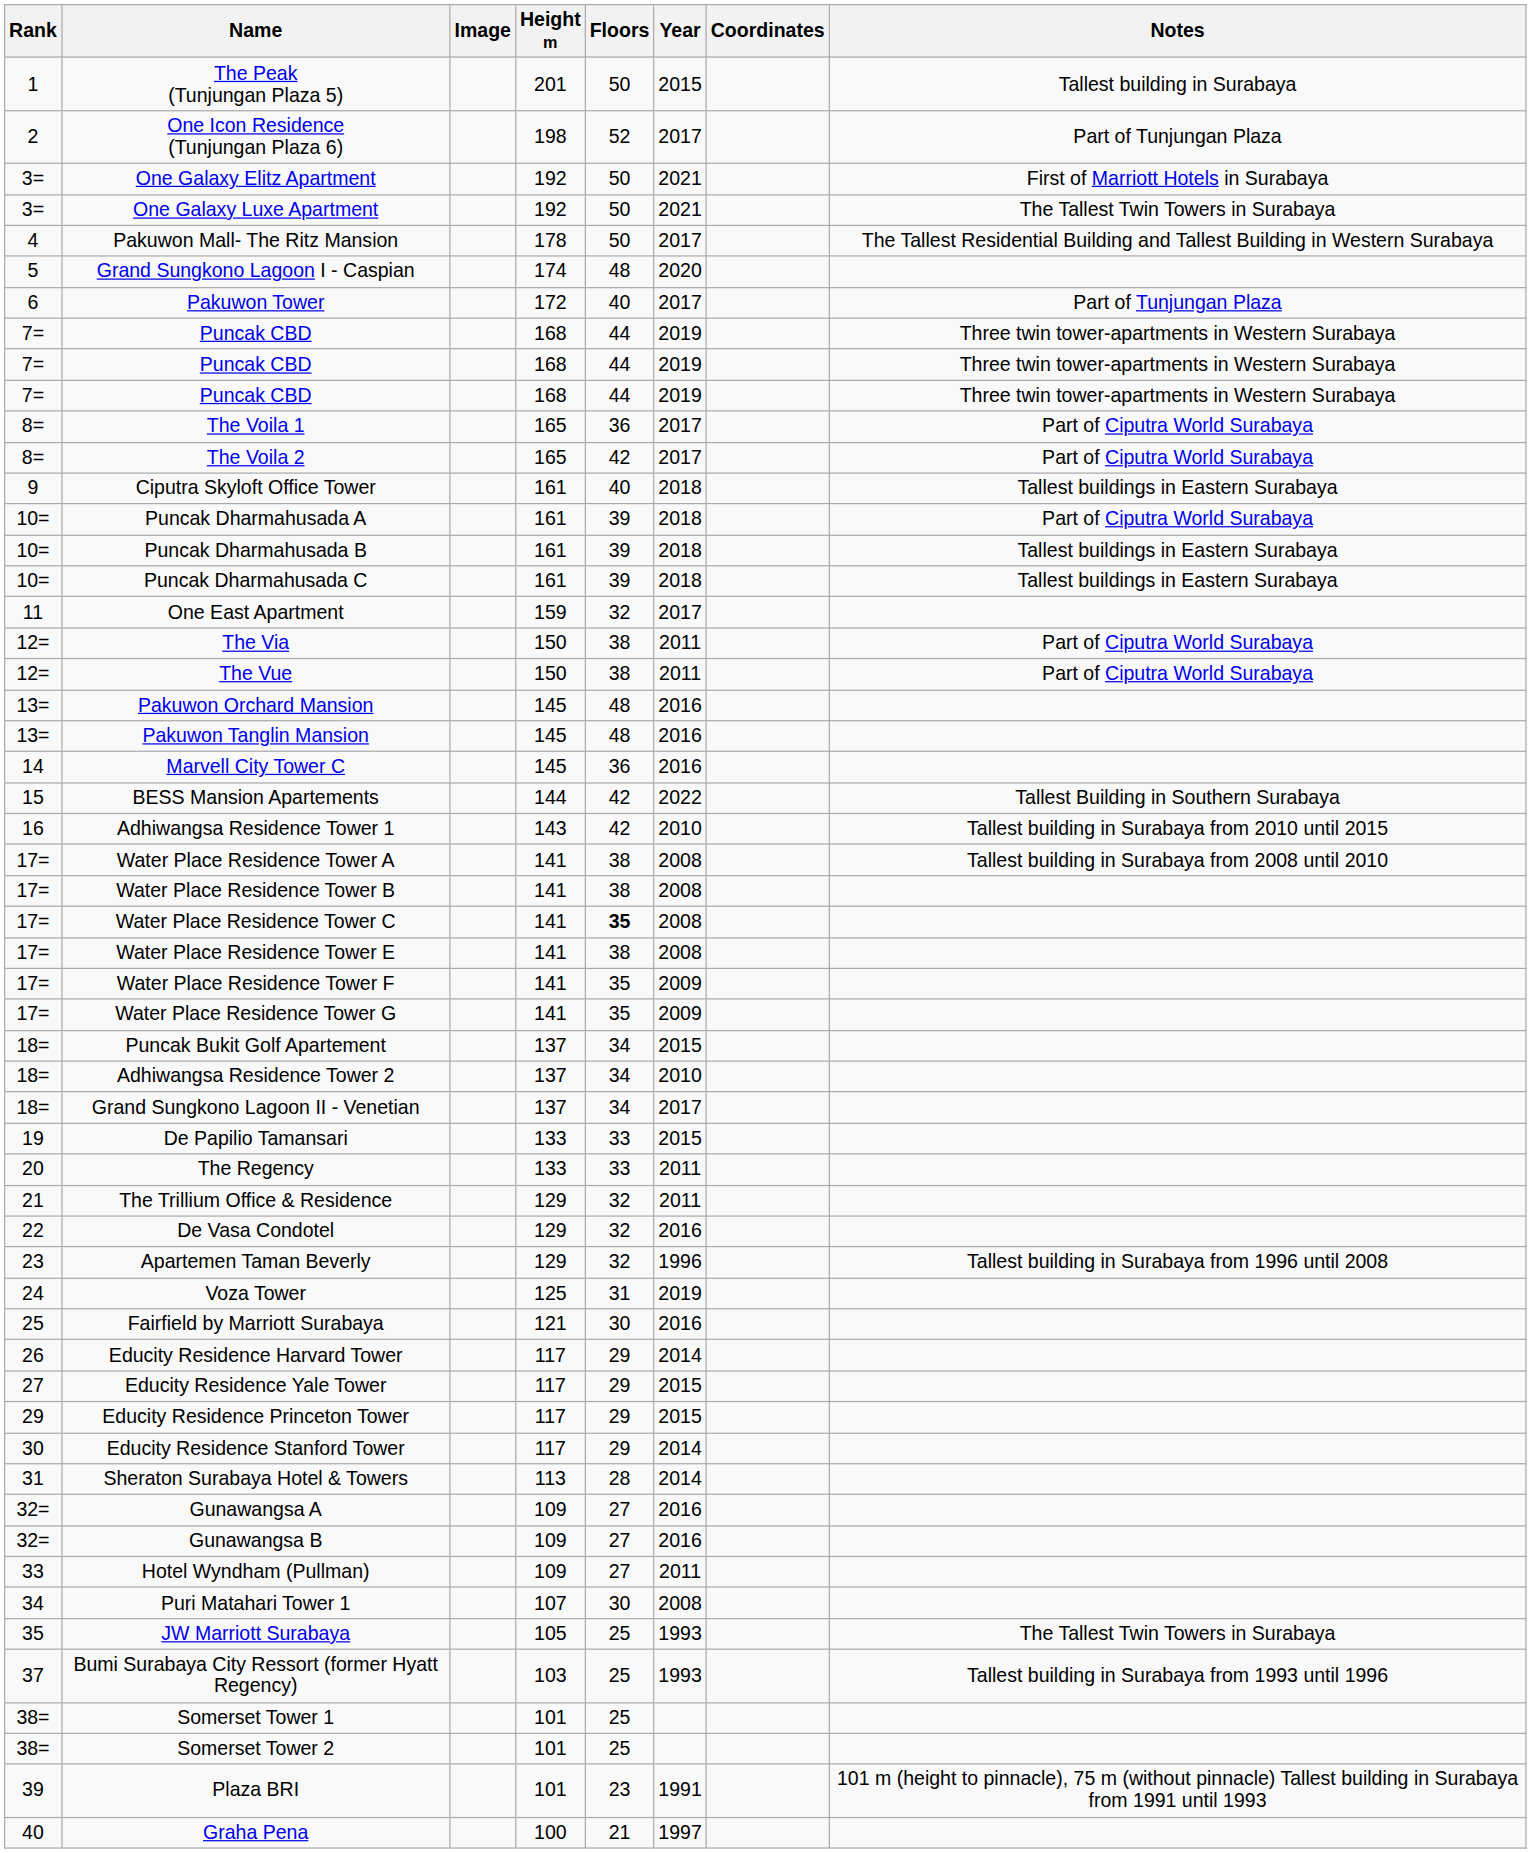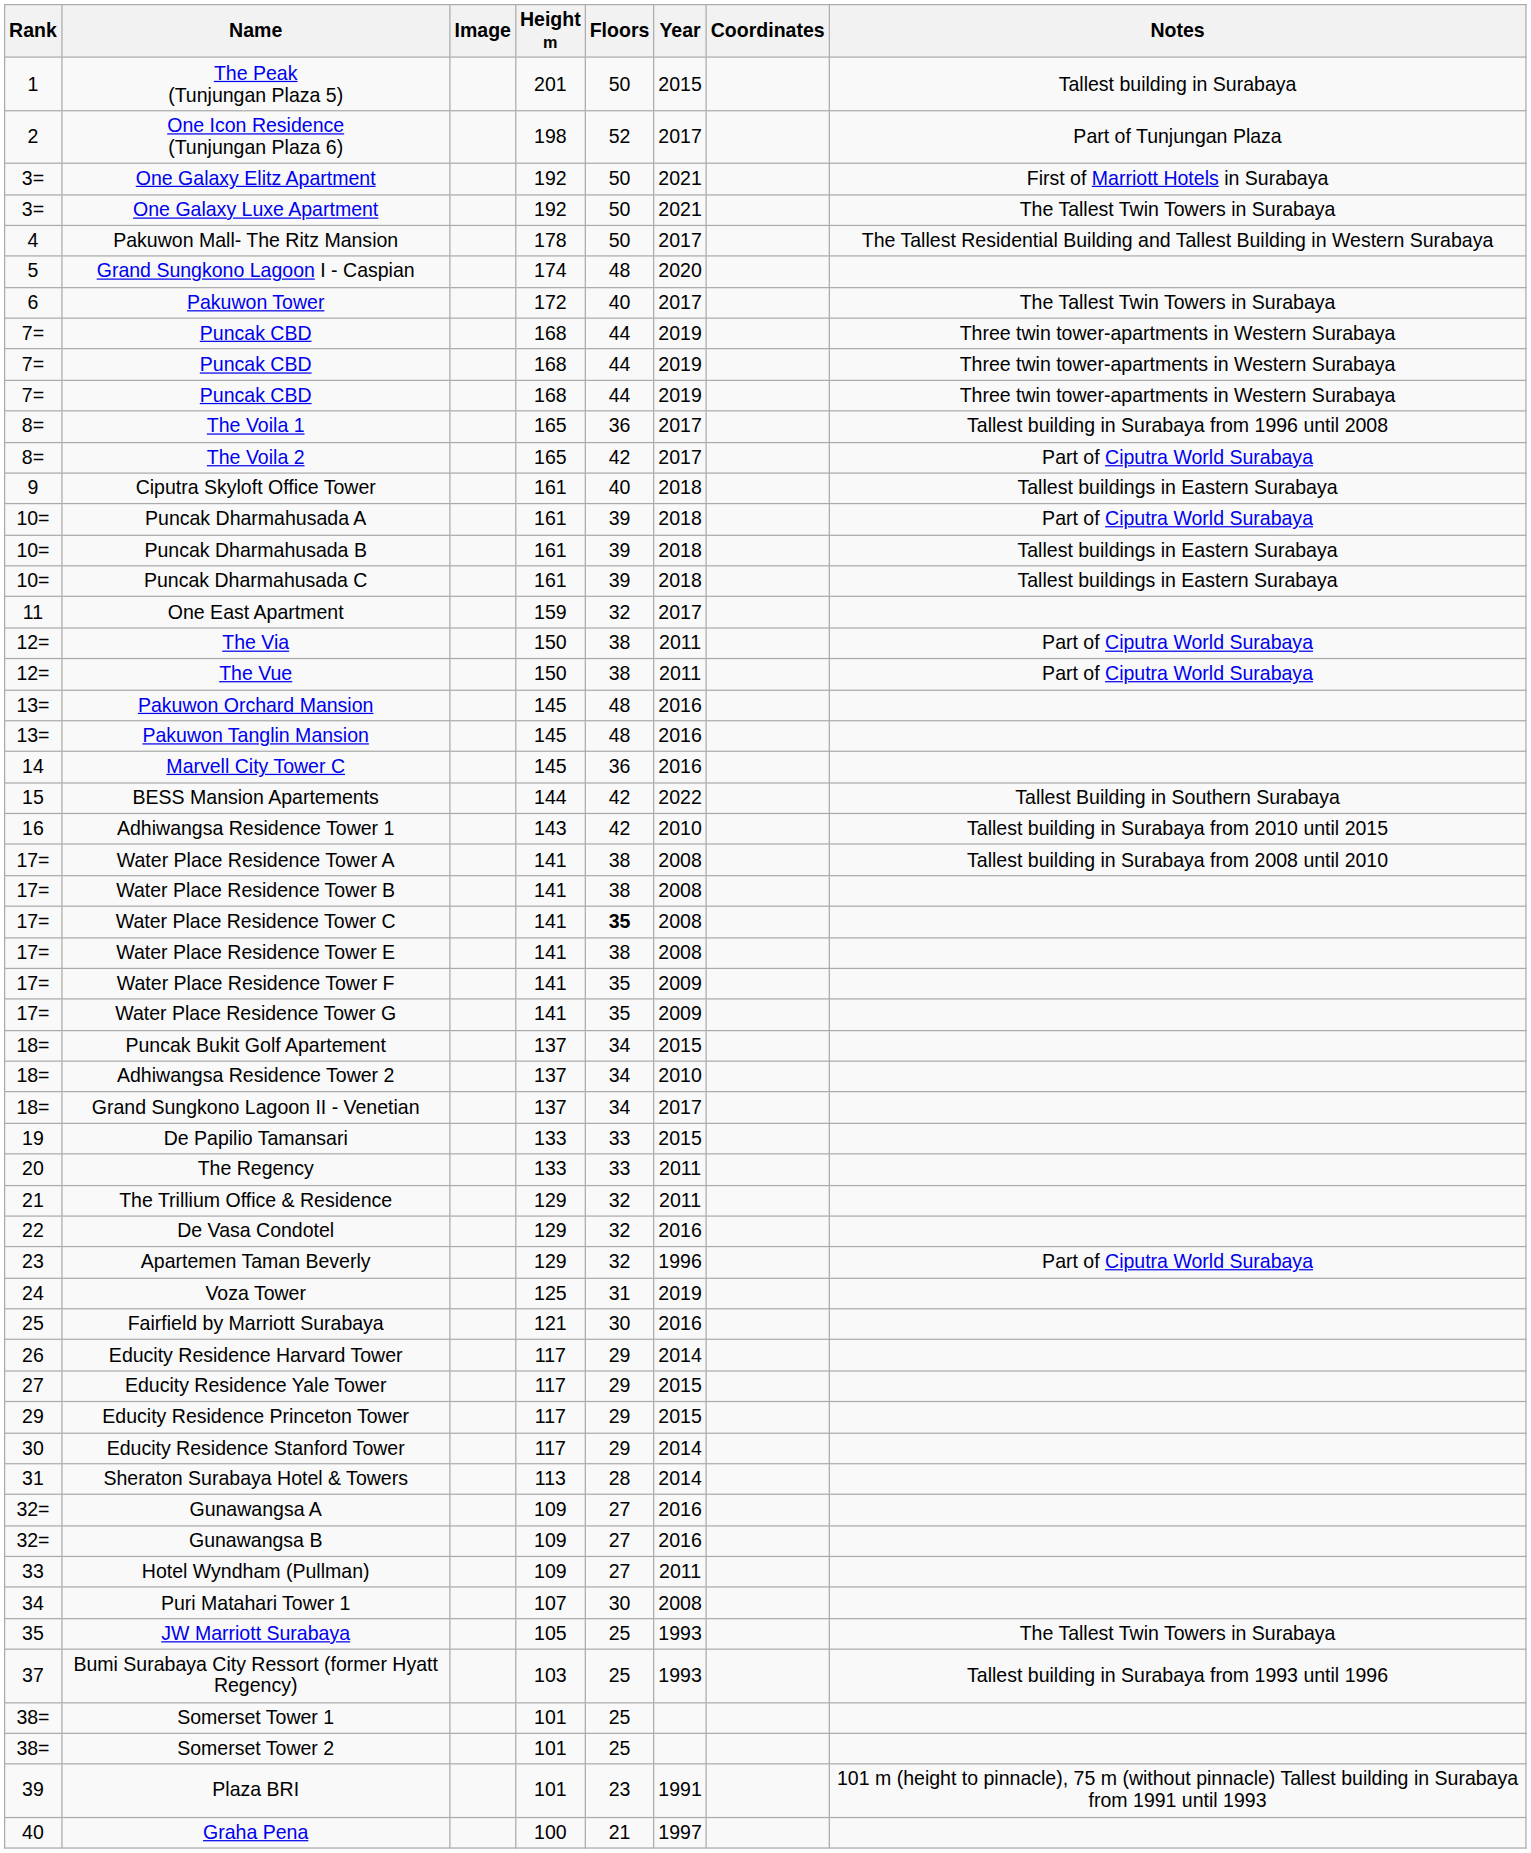Pakuwon Tower | Notes: Part of Tunjungan Plaza -> The Tallest Twin Towers in Surabaya
The Voila 1 | Notes: Part of Ciputra World Surabaya -> Tallest building in Surabaya from 1996 until 2008
Apartemen Taman Beverly | Notes: Tallest building in Surabaya from 1996 until 2008 -> Part of Ciputra World Surabaya
